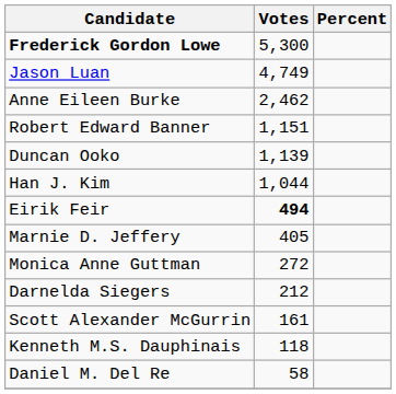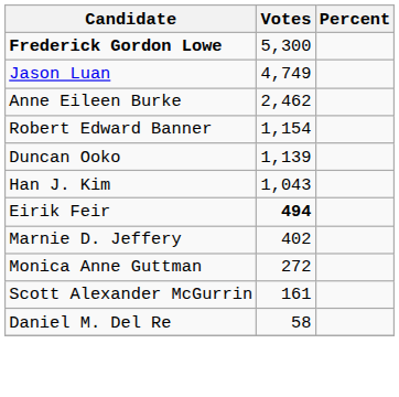Robert Edward Banner | Votes: 1,151 -> 1,154
Han J. Kim | Votes: 1,044 -> 1,043
Marnie D. Jeffery | Votes: 405 -> 402
- row: Darnelda Siegers | 212
- row: Kenneth M.S. Dauphinais | 118
